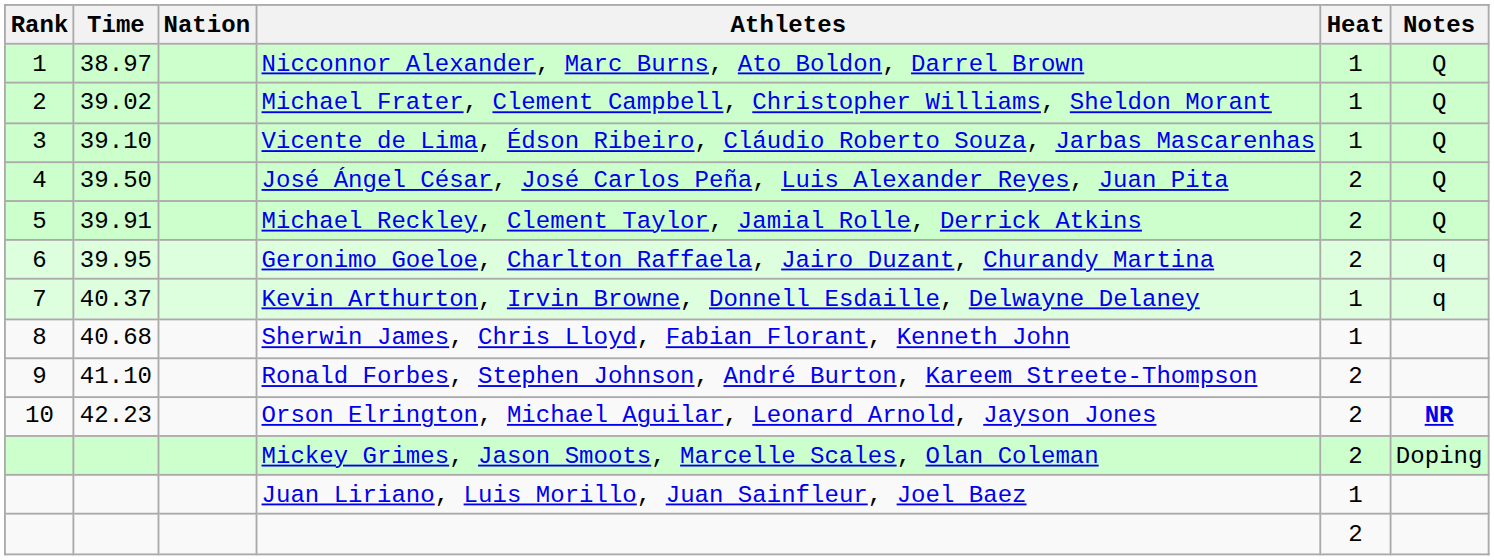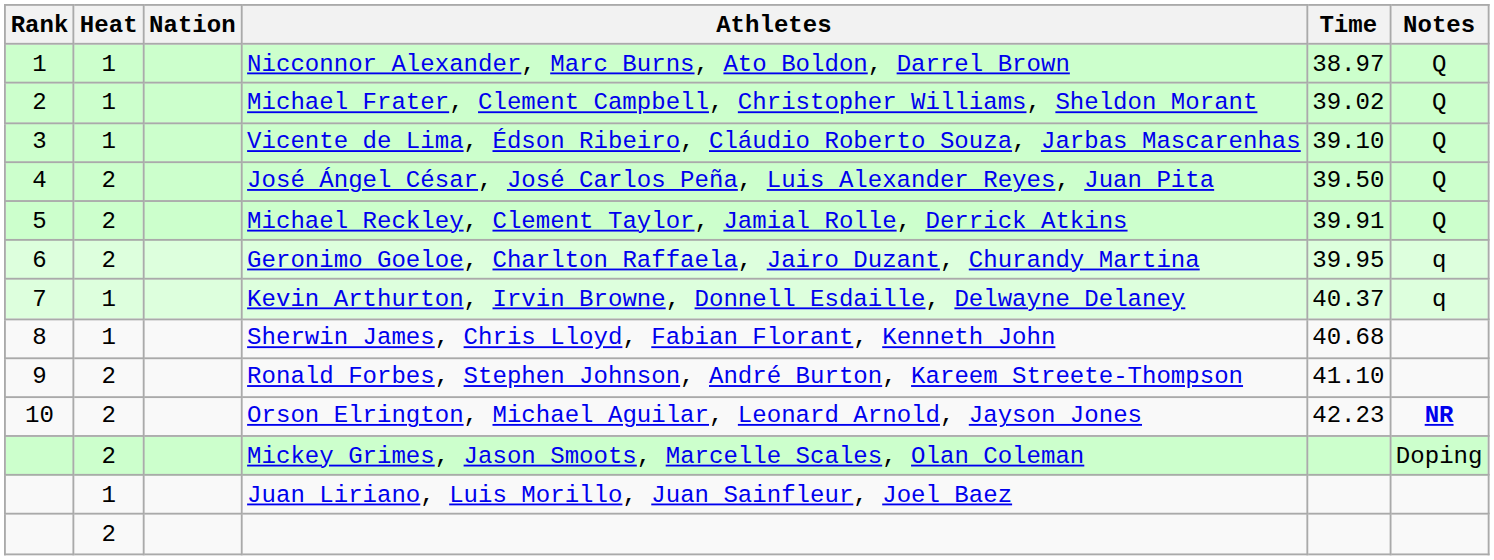columns swapped: Heat <-> Time
